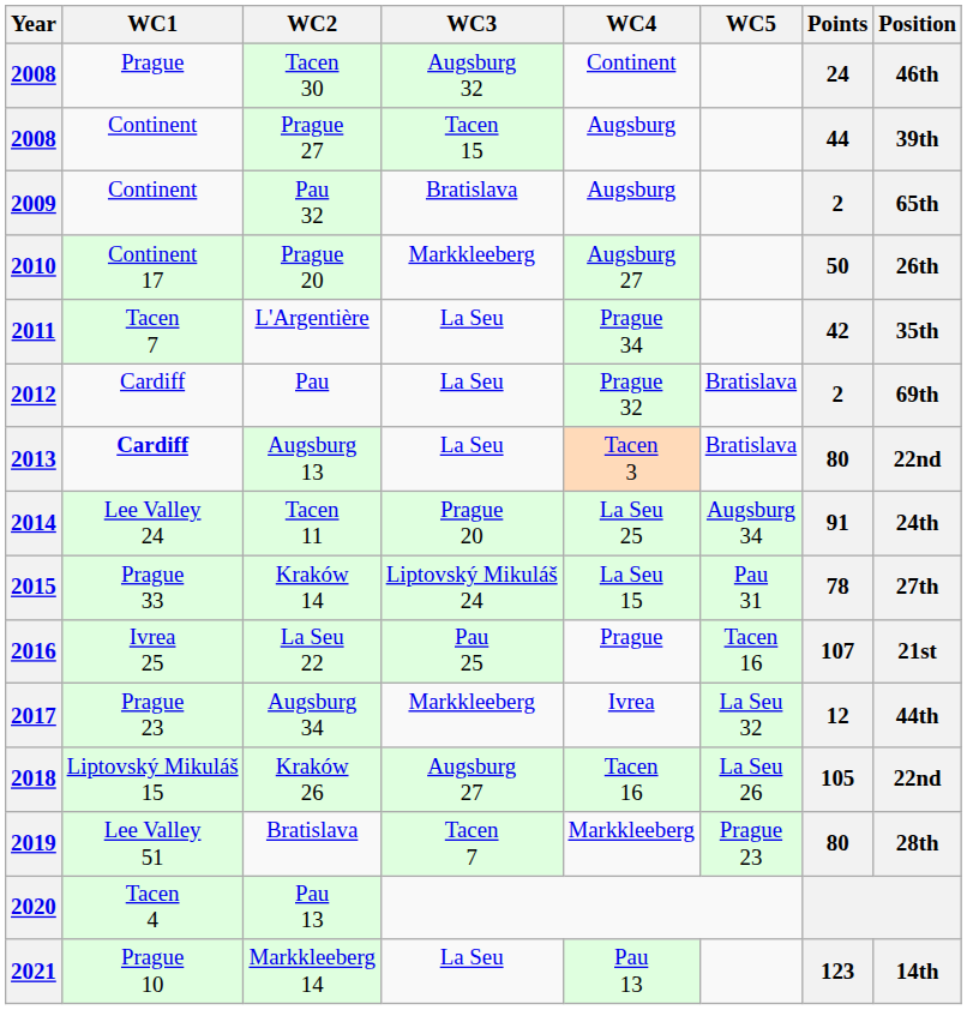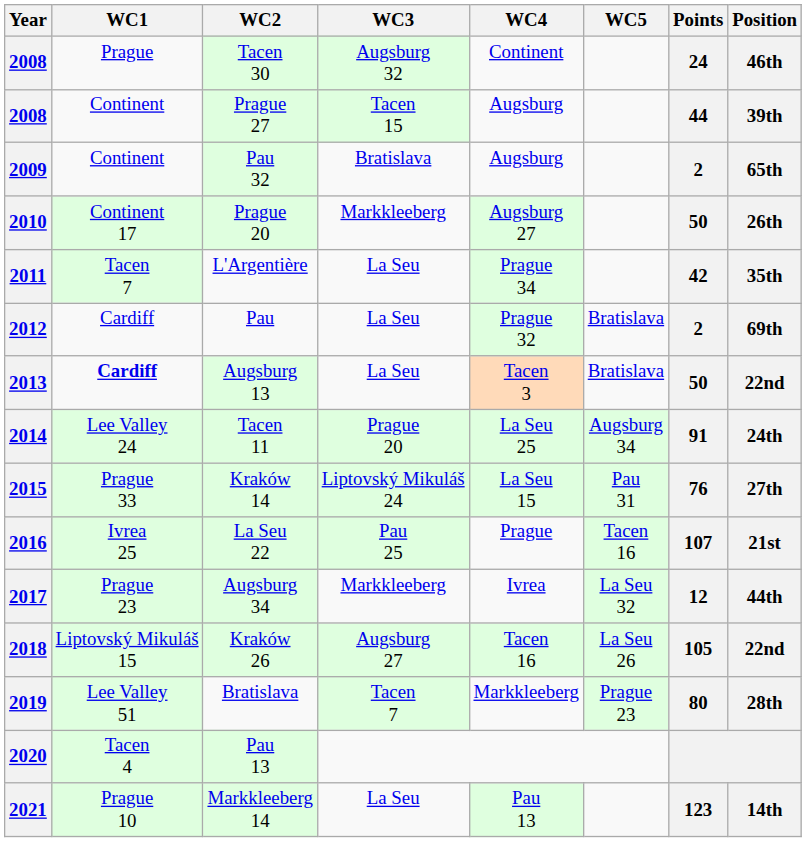2013 | Points: 80 -> 50
2015 | Points: 78 -> 76
